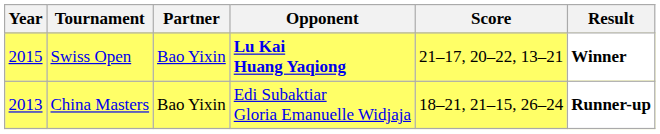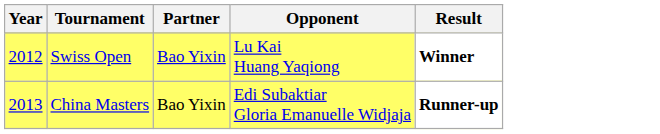- column: Score | 21–17, 20–22, 13–21 | 18–21, 21–15, 26–24
Swiss Open | Year: 2015 -> 2012
Swiss Open | Opponent: bold -> normal
